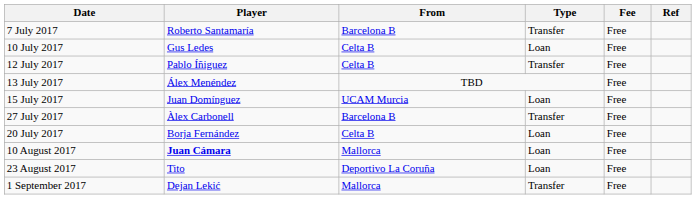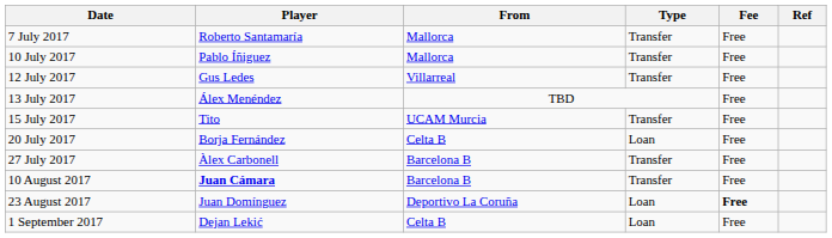7 July 2017 | From: Barcelona B -> Mallorca
10 July 2017 | Player: Gus Ledes -> Pablo Íñiguez
10 July 2017 | From: Celta B -> Mallorca
10 July 2017 | Type: Loan -> Transfer
12 July 2017 | Player: Pablo Íñiguez -> Gus Ledes
12 July 2017 | From: Celta B -> Villarreal
15 July 2017 | Player: Juan Domínguez -> Tito
15 July 2017 | Type: Loan -> Transfer
rows swapped: 20 July 2017 <-> 27 July 2017
10 August 2017 | From: Mallorca -> Barcelona B
10 August 2017 | Type: Loan -> Transfer
23 August 2017 | Player: Tito -> Juan Domínguez
23 August 2017 | Fee: normal -> bold
1 September 2017 | From: Mallorca -> Celta B
1 September 2017 | Type: Transfer -> Loan
